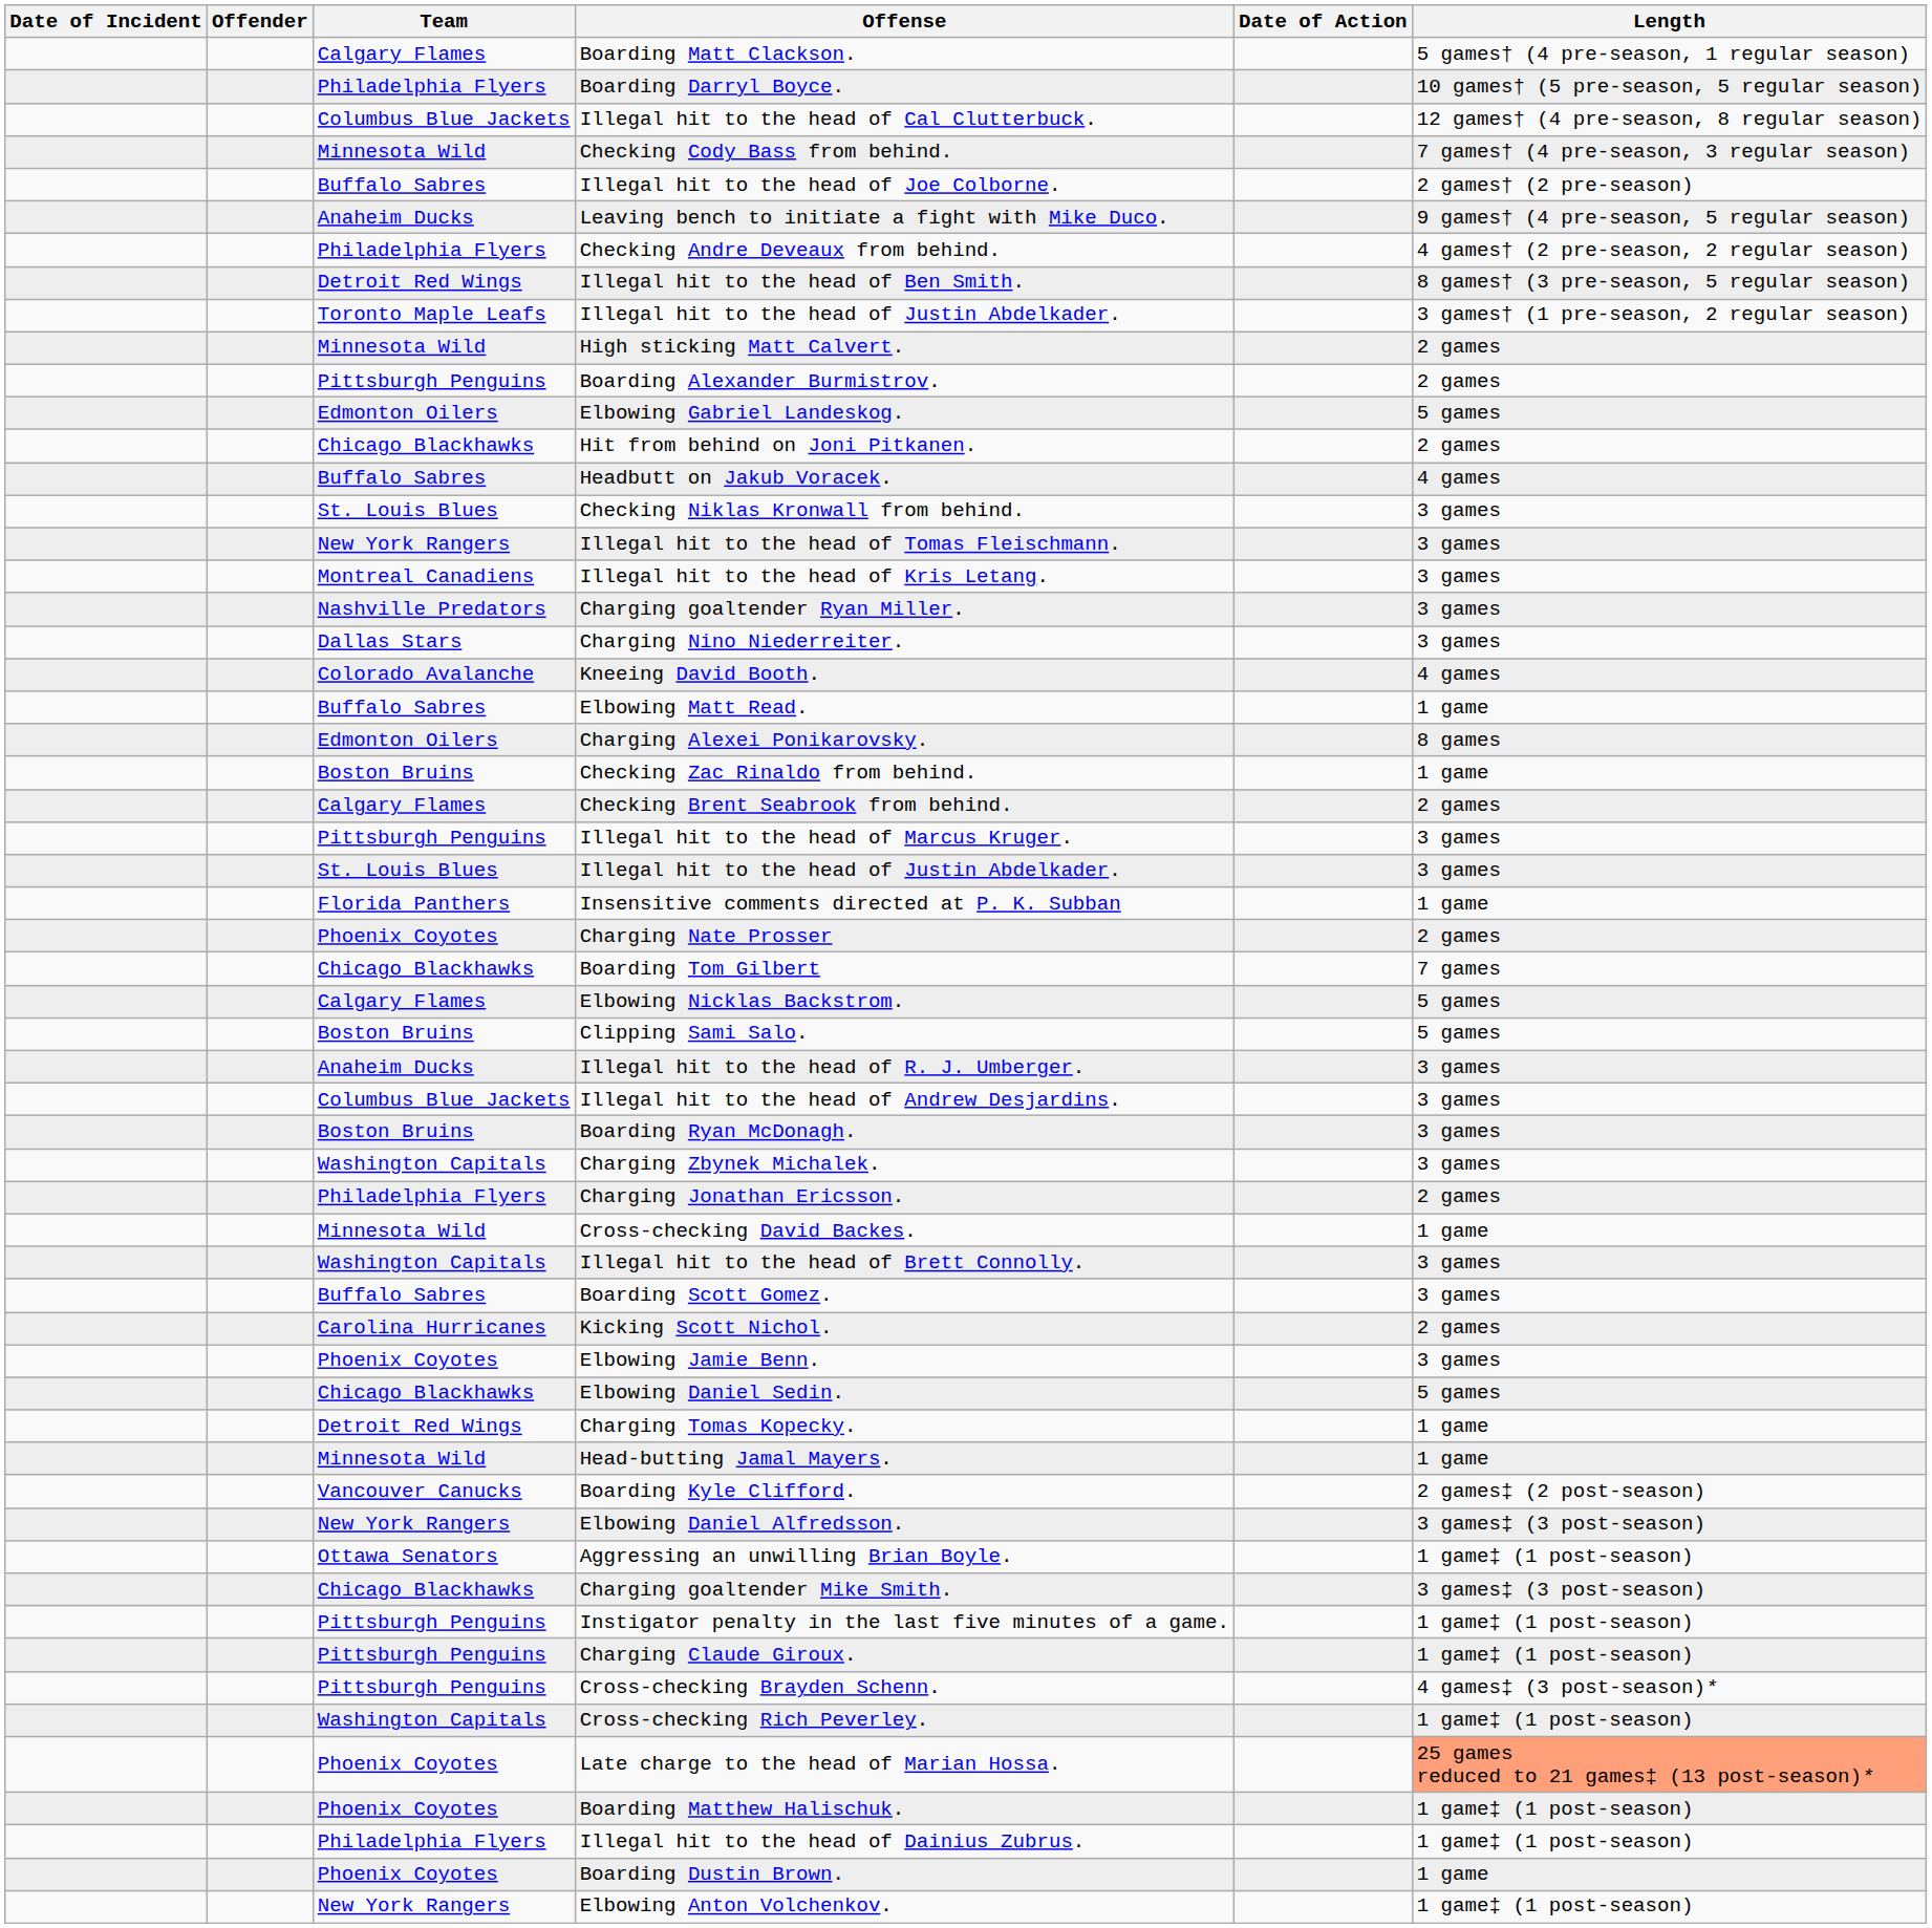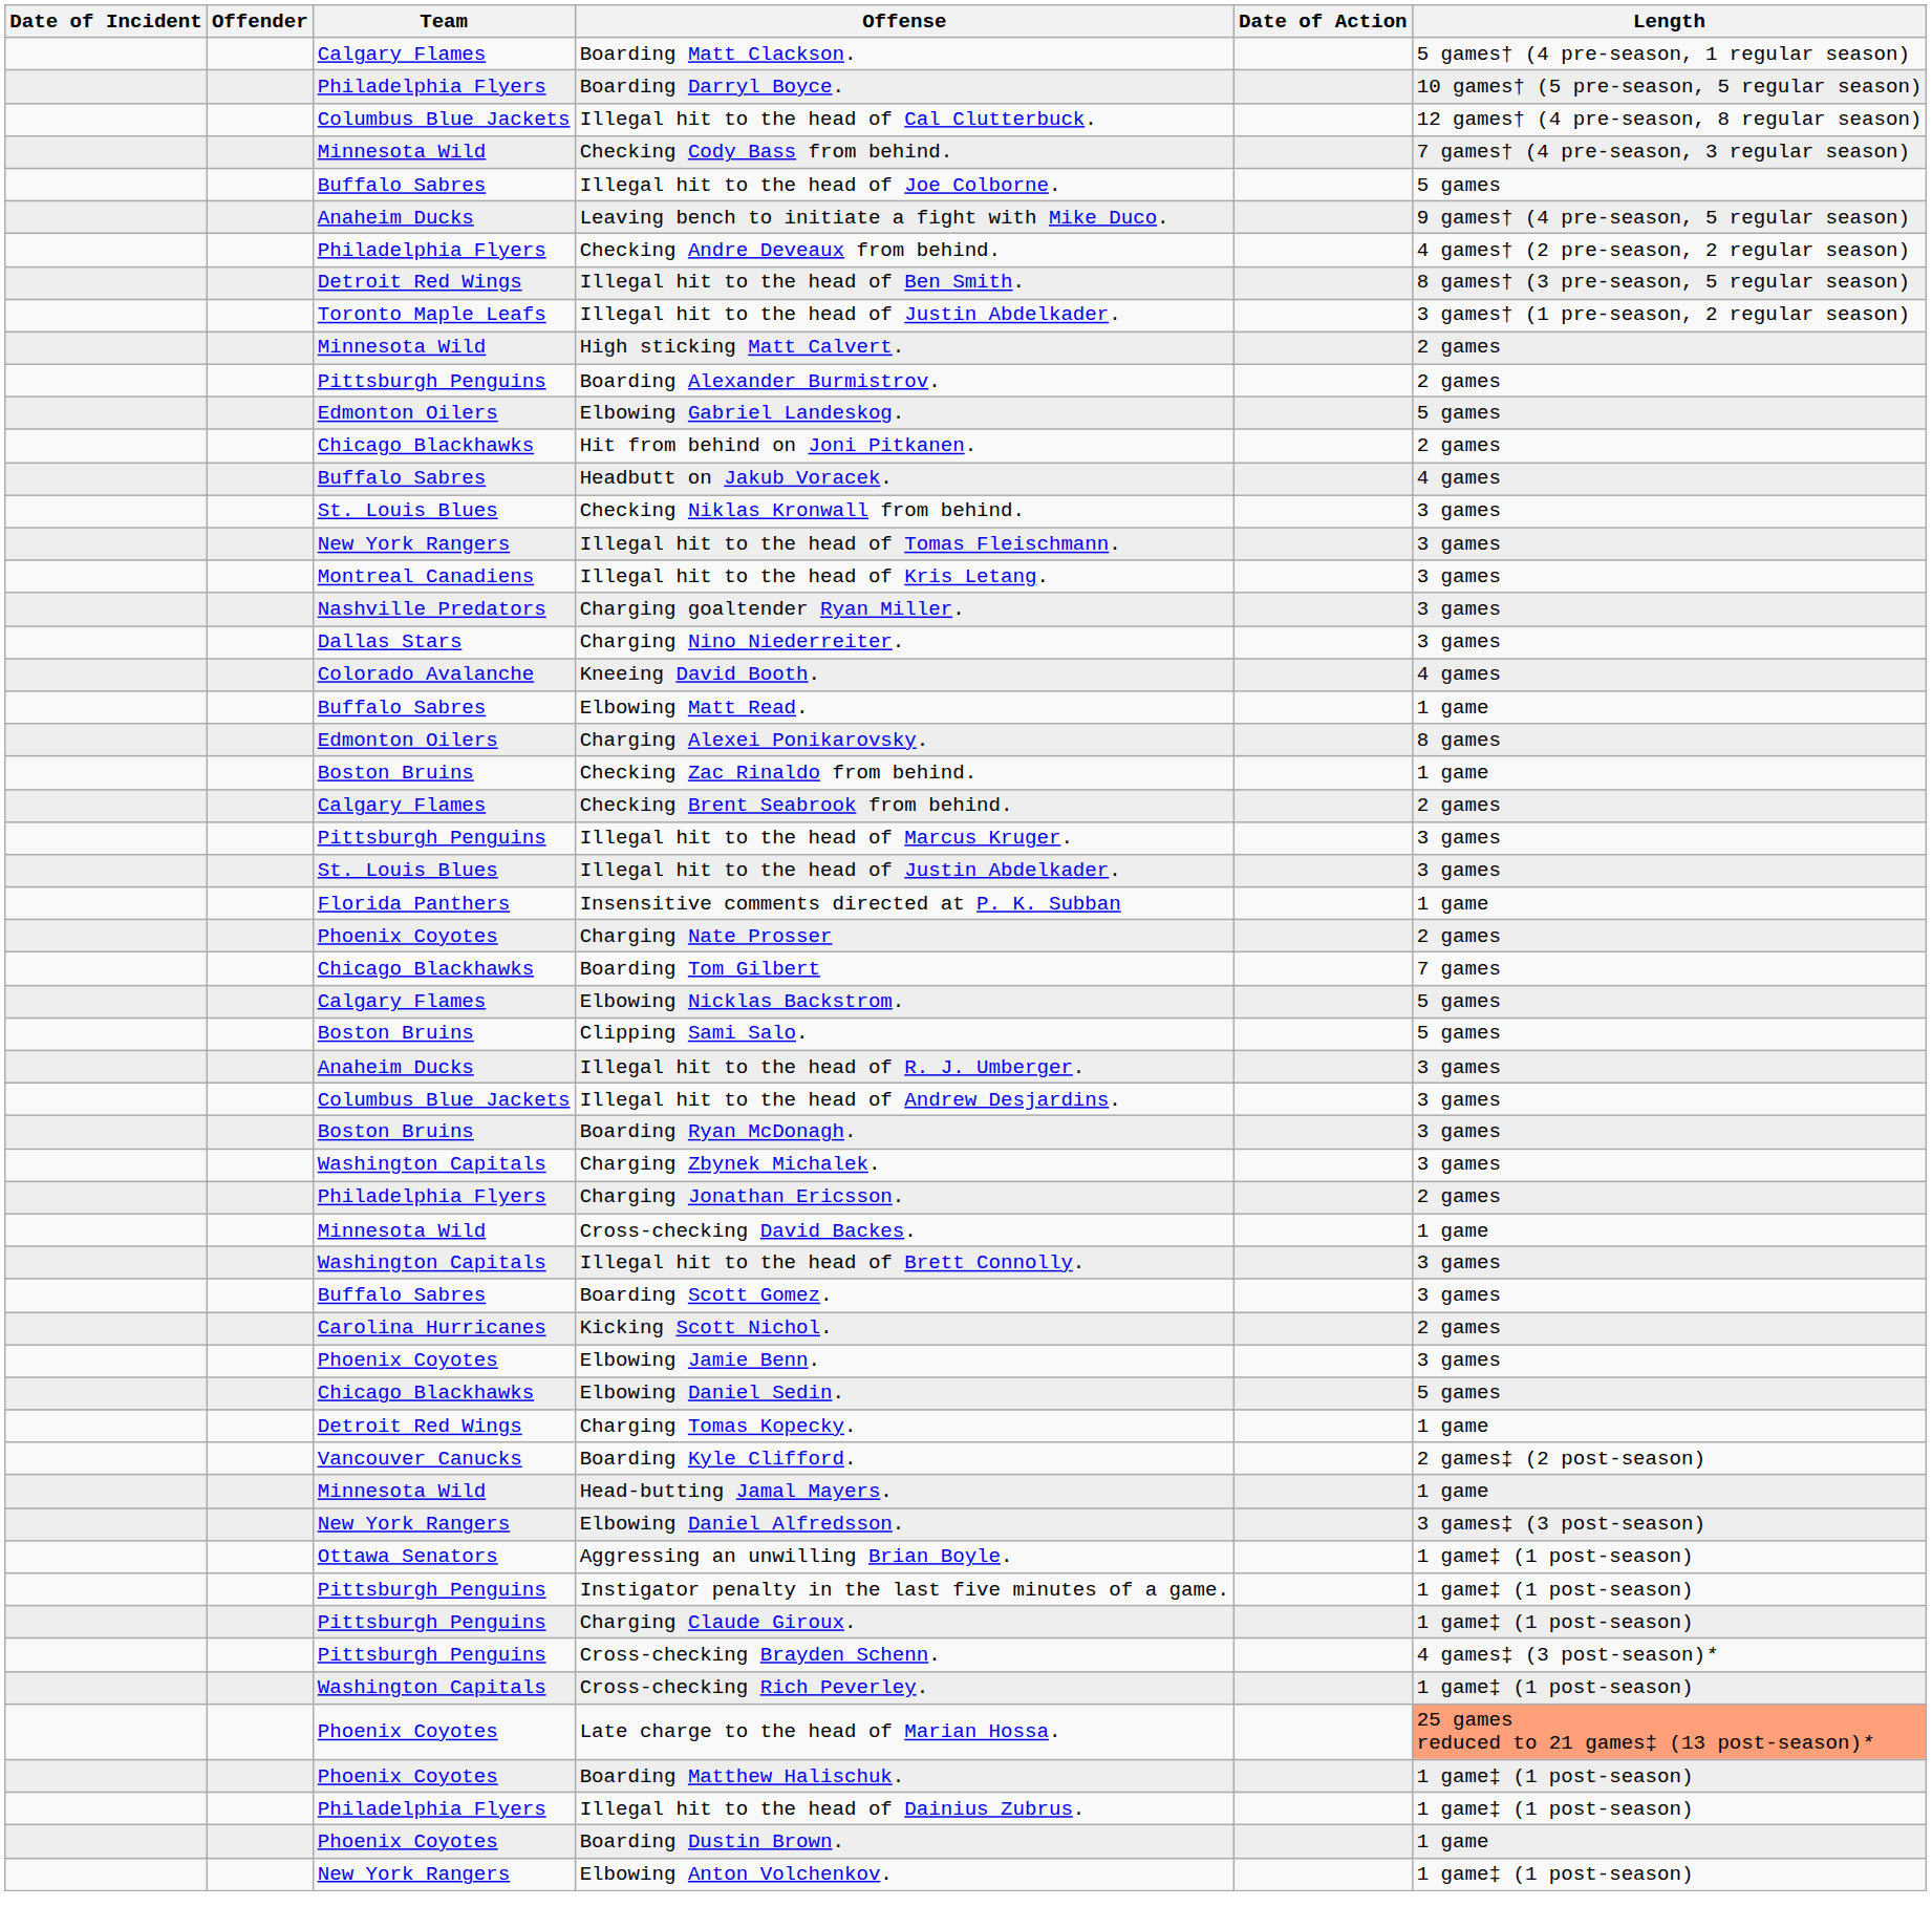Illegal hit to the head of Joe Colborne. | Length: 2 games† (2 pre-season) -> 5 games
rows swapped: Head-butting Jamal Mayers. <-> Boarding Kyle Clifford.
- row: Chicago Blackhawks | Charging goaltender Mike Smith. | 3 games‡ (3 post-season)
